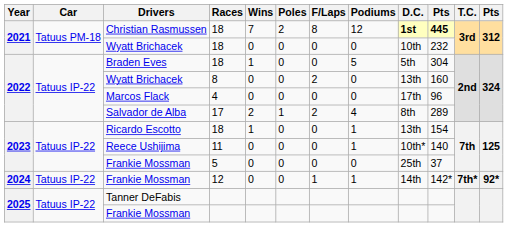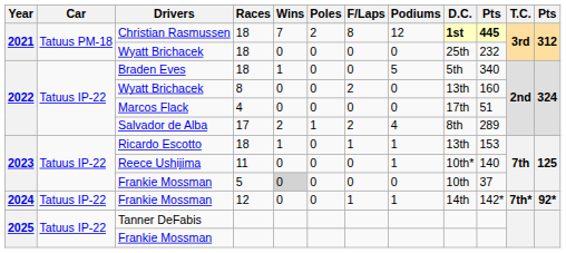Wyatt Brichacek / 18 | D.C.: 10th -> 25th
Braden Eves | column 10: 304 -> 340
Marcos Flack | column 10: 96 -> 51
Ricardo Escotto | F/Laps: 0 -> 1
Ricardo Escotto | column 10: 154 -> 153
Frankie Mossman / 5 | Wins: no background -> lightgrey background
Frankie Mossman / 5 | D.C.: 25th -> 10th
